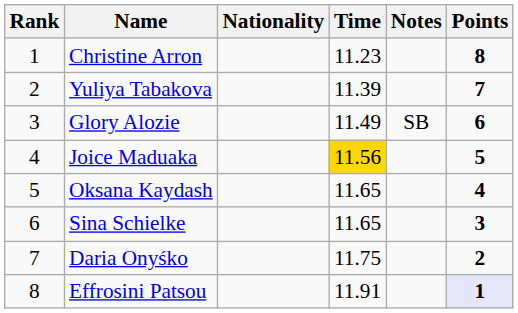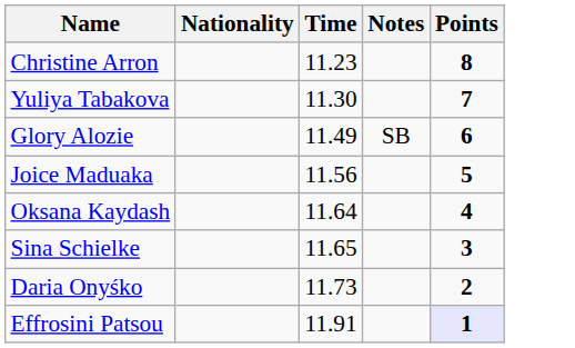- column: Rank | 1 | 2 | 3 | 4 | 5 | 6 | 7 | 8
Yuliya Tabakova | Time: 11.39 -> 11.30
Joice Maduaka | Time: gold background -> no background
Oksana Kaydash | Time: 11.65 -> 11.64
Daria Onyśko | Time: 11.75 -> 11.73
